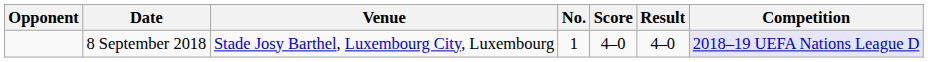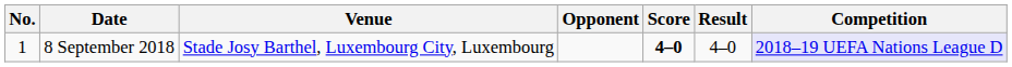columns swapped: No. <-> Opponent
8 September 2018 | Score: normal -> bold
